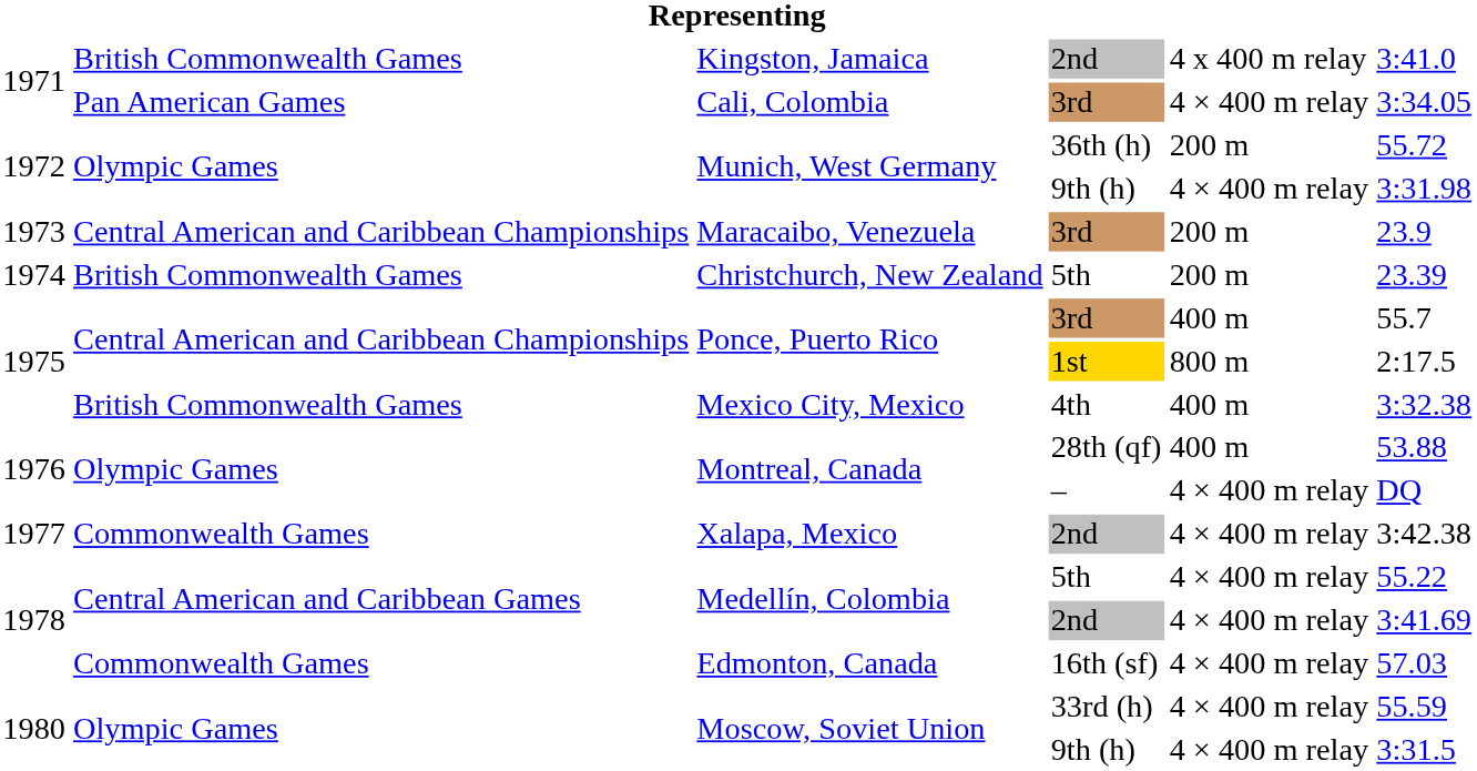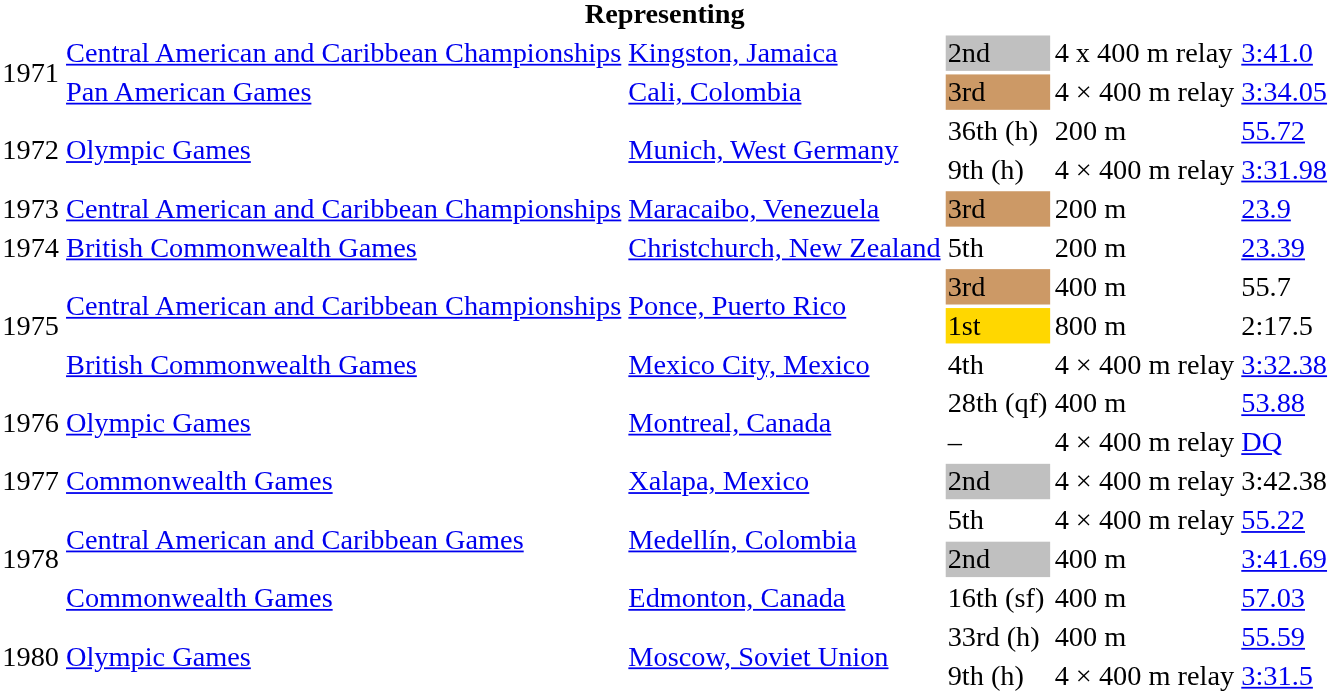Kingston, Jamaica | column 2: British Commonwealth Games -> Central American and Caribbean Championships
Mexico City, Mexico | column 5: 400 m -> 4 × 400 m relay
Medellín, Colombia / 2nd | column 5: 4 × 400 m relay -> 400 m
Edmonton, Canada | column 5: 4 × 400 m relay -> 400 m
Moscow, Soviet Union / 33rd (h) | column 5: 4 × 400 m relay -> 400 m
